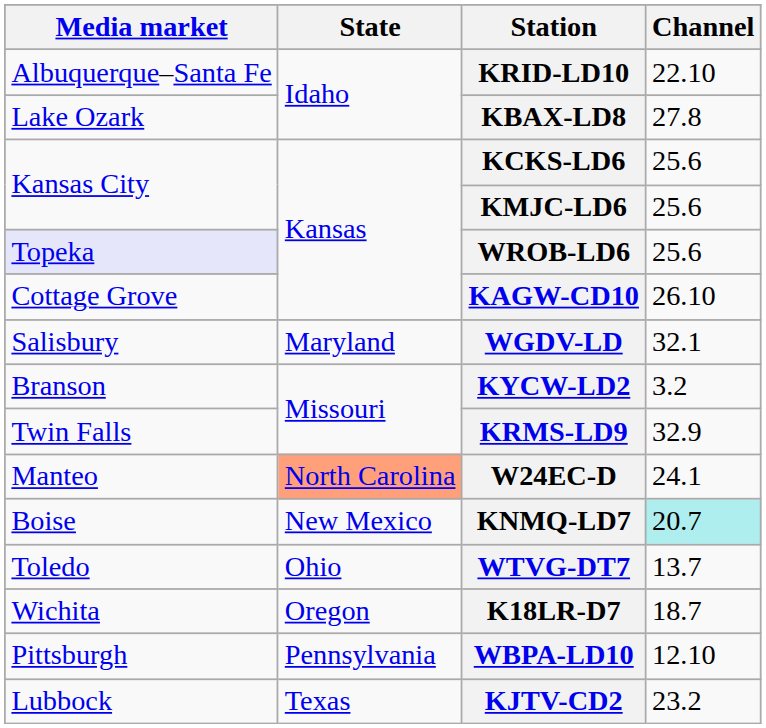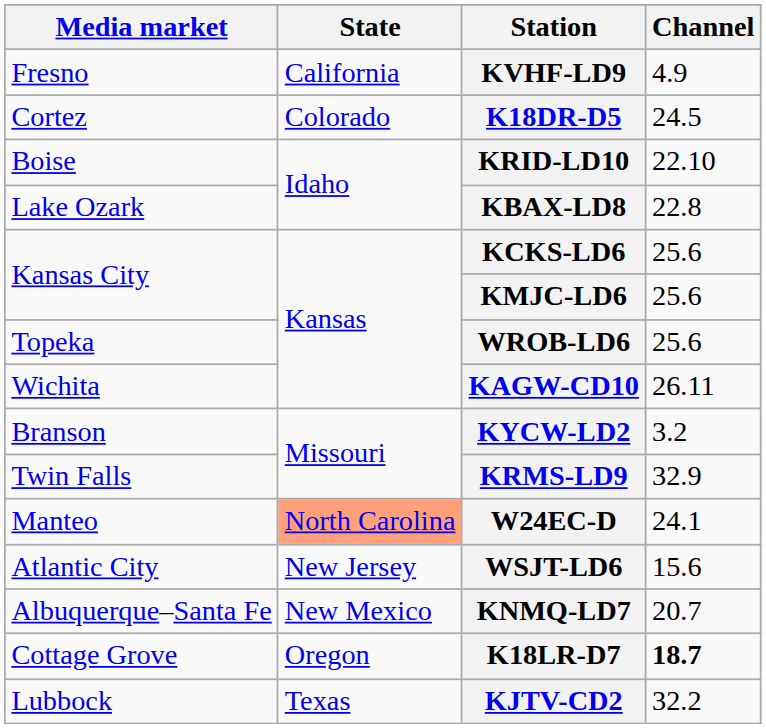+ row: Fresno | California | KVHF-LD9 | 4.9
+ row: Cortez | Colorado | K18DR-D5 | 24.5
KRID-LD10 | Media market: Albuquerque–Santa Fe -> Boise
KBAX-LD8 | Channel: 27.8 -> 22.8
WROB-LD6 | Media market: lavender background -> no background
KAGW-CD10 | Media market: Cottage Grove -> Wichita
KAGW-CD10 | Channel: 26.10 -> 26.11
- row: Salisbury | Maryland | WGDV-LD | 32.1
+ row: Atlantic City | New Jersey | WSJT-LD6 | 15.6
KNMQ-LD7 | Media market: Boise -> Albuquerque–Santa Fe
KNMQ-LD7 | Channel: paleturquoise background -> no background
- row: Toledo | Ohio | WTVG-DT7 | 13.7
K18LR-D7 | Media market: Wichita -> Cottage Grove
K18LR-D7 | Channel: normal -> bold
- row: Pittsburgh | Pennsylvania | WBPA-LD10 | 12.10
KJTV-CD2 | Channel: 23.2 -> 32.2
